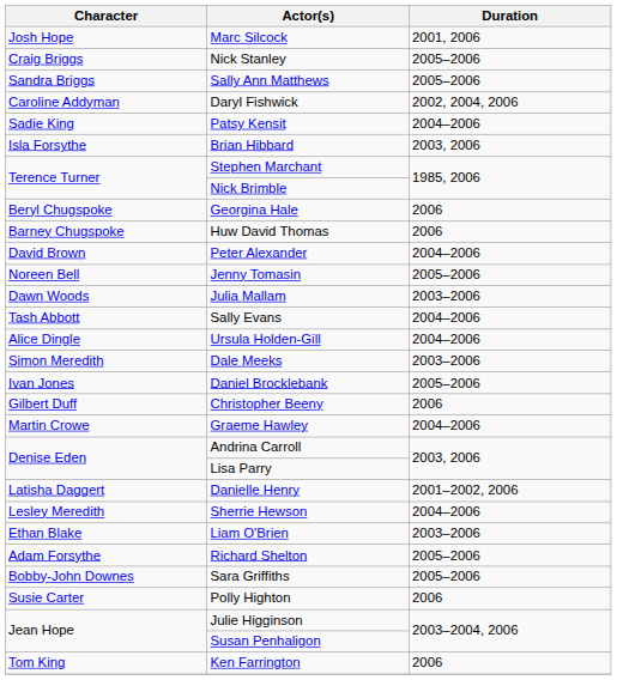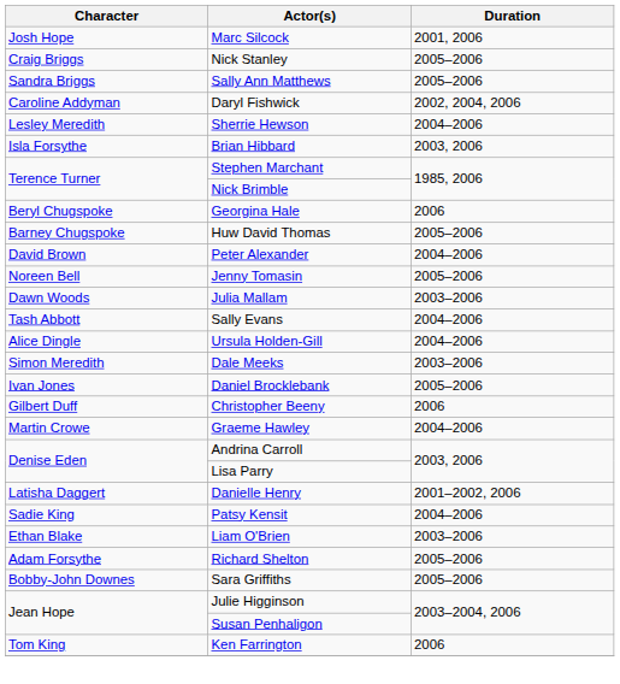rows swapped: Sherrie Hewson <-> Patsy Kensit
Huw David Thomas | Duration: 2006 -> 2005–2006
- row: Susie Carter | Polly Highton | 2006
